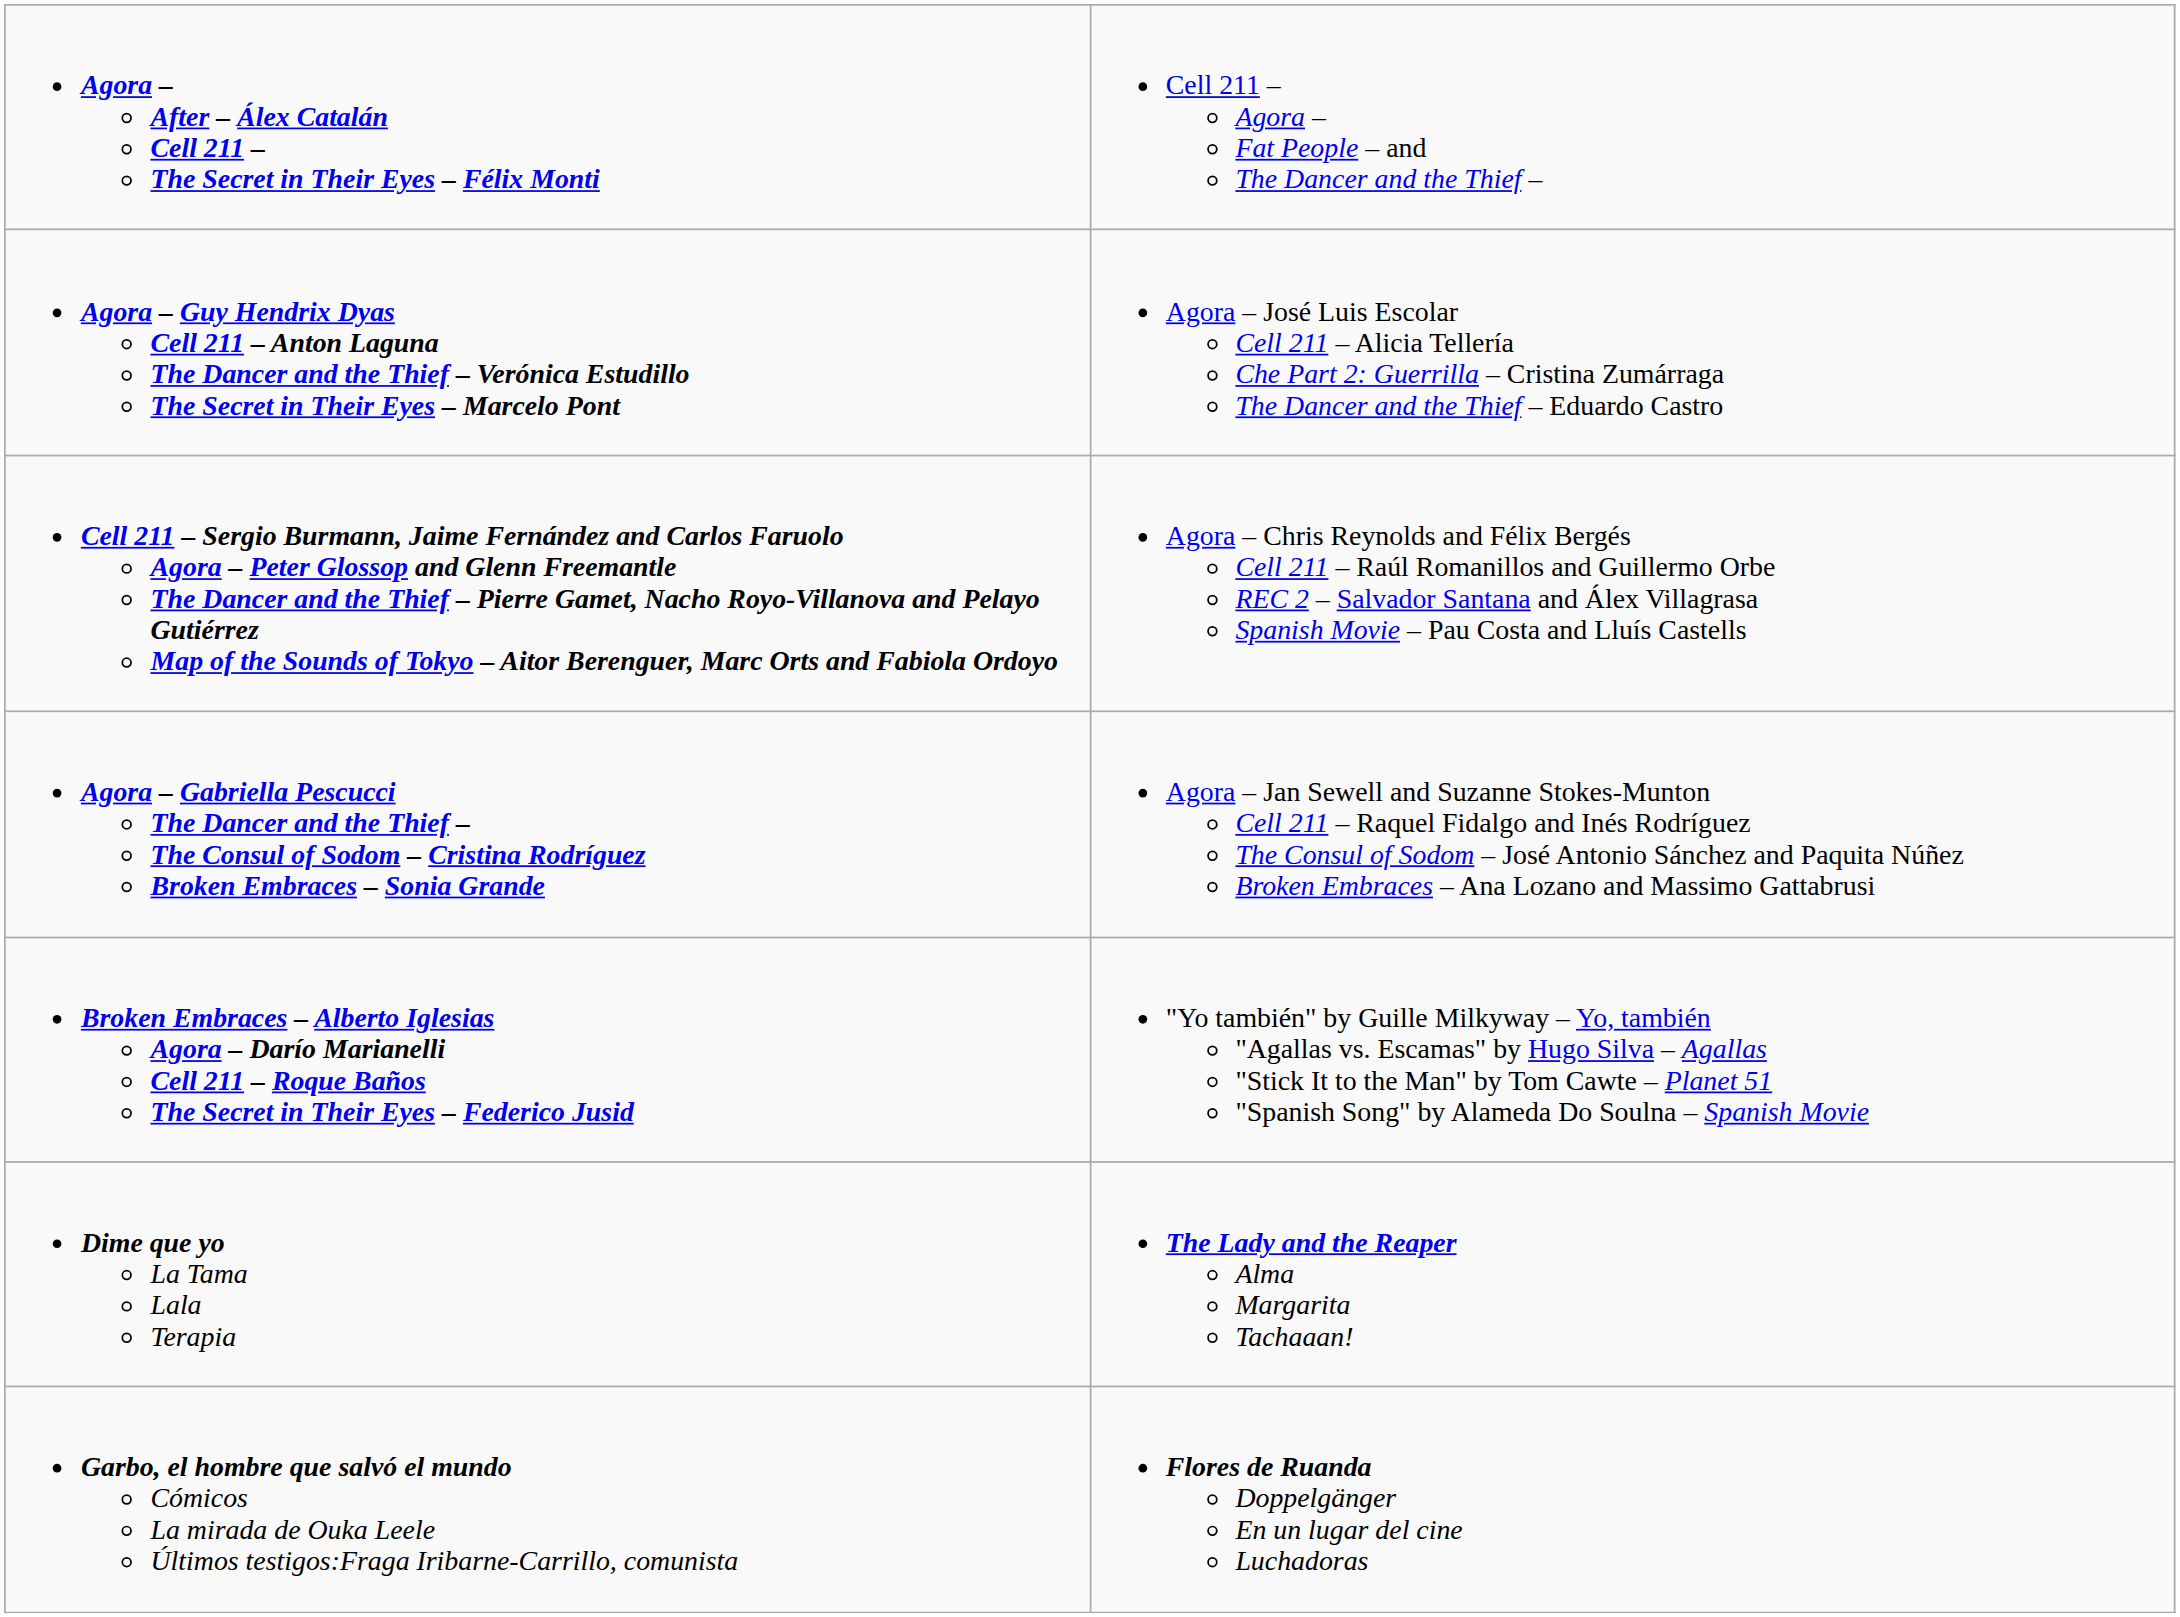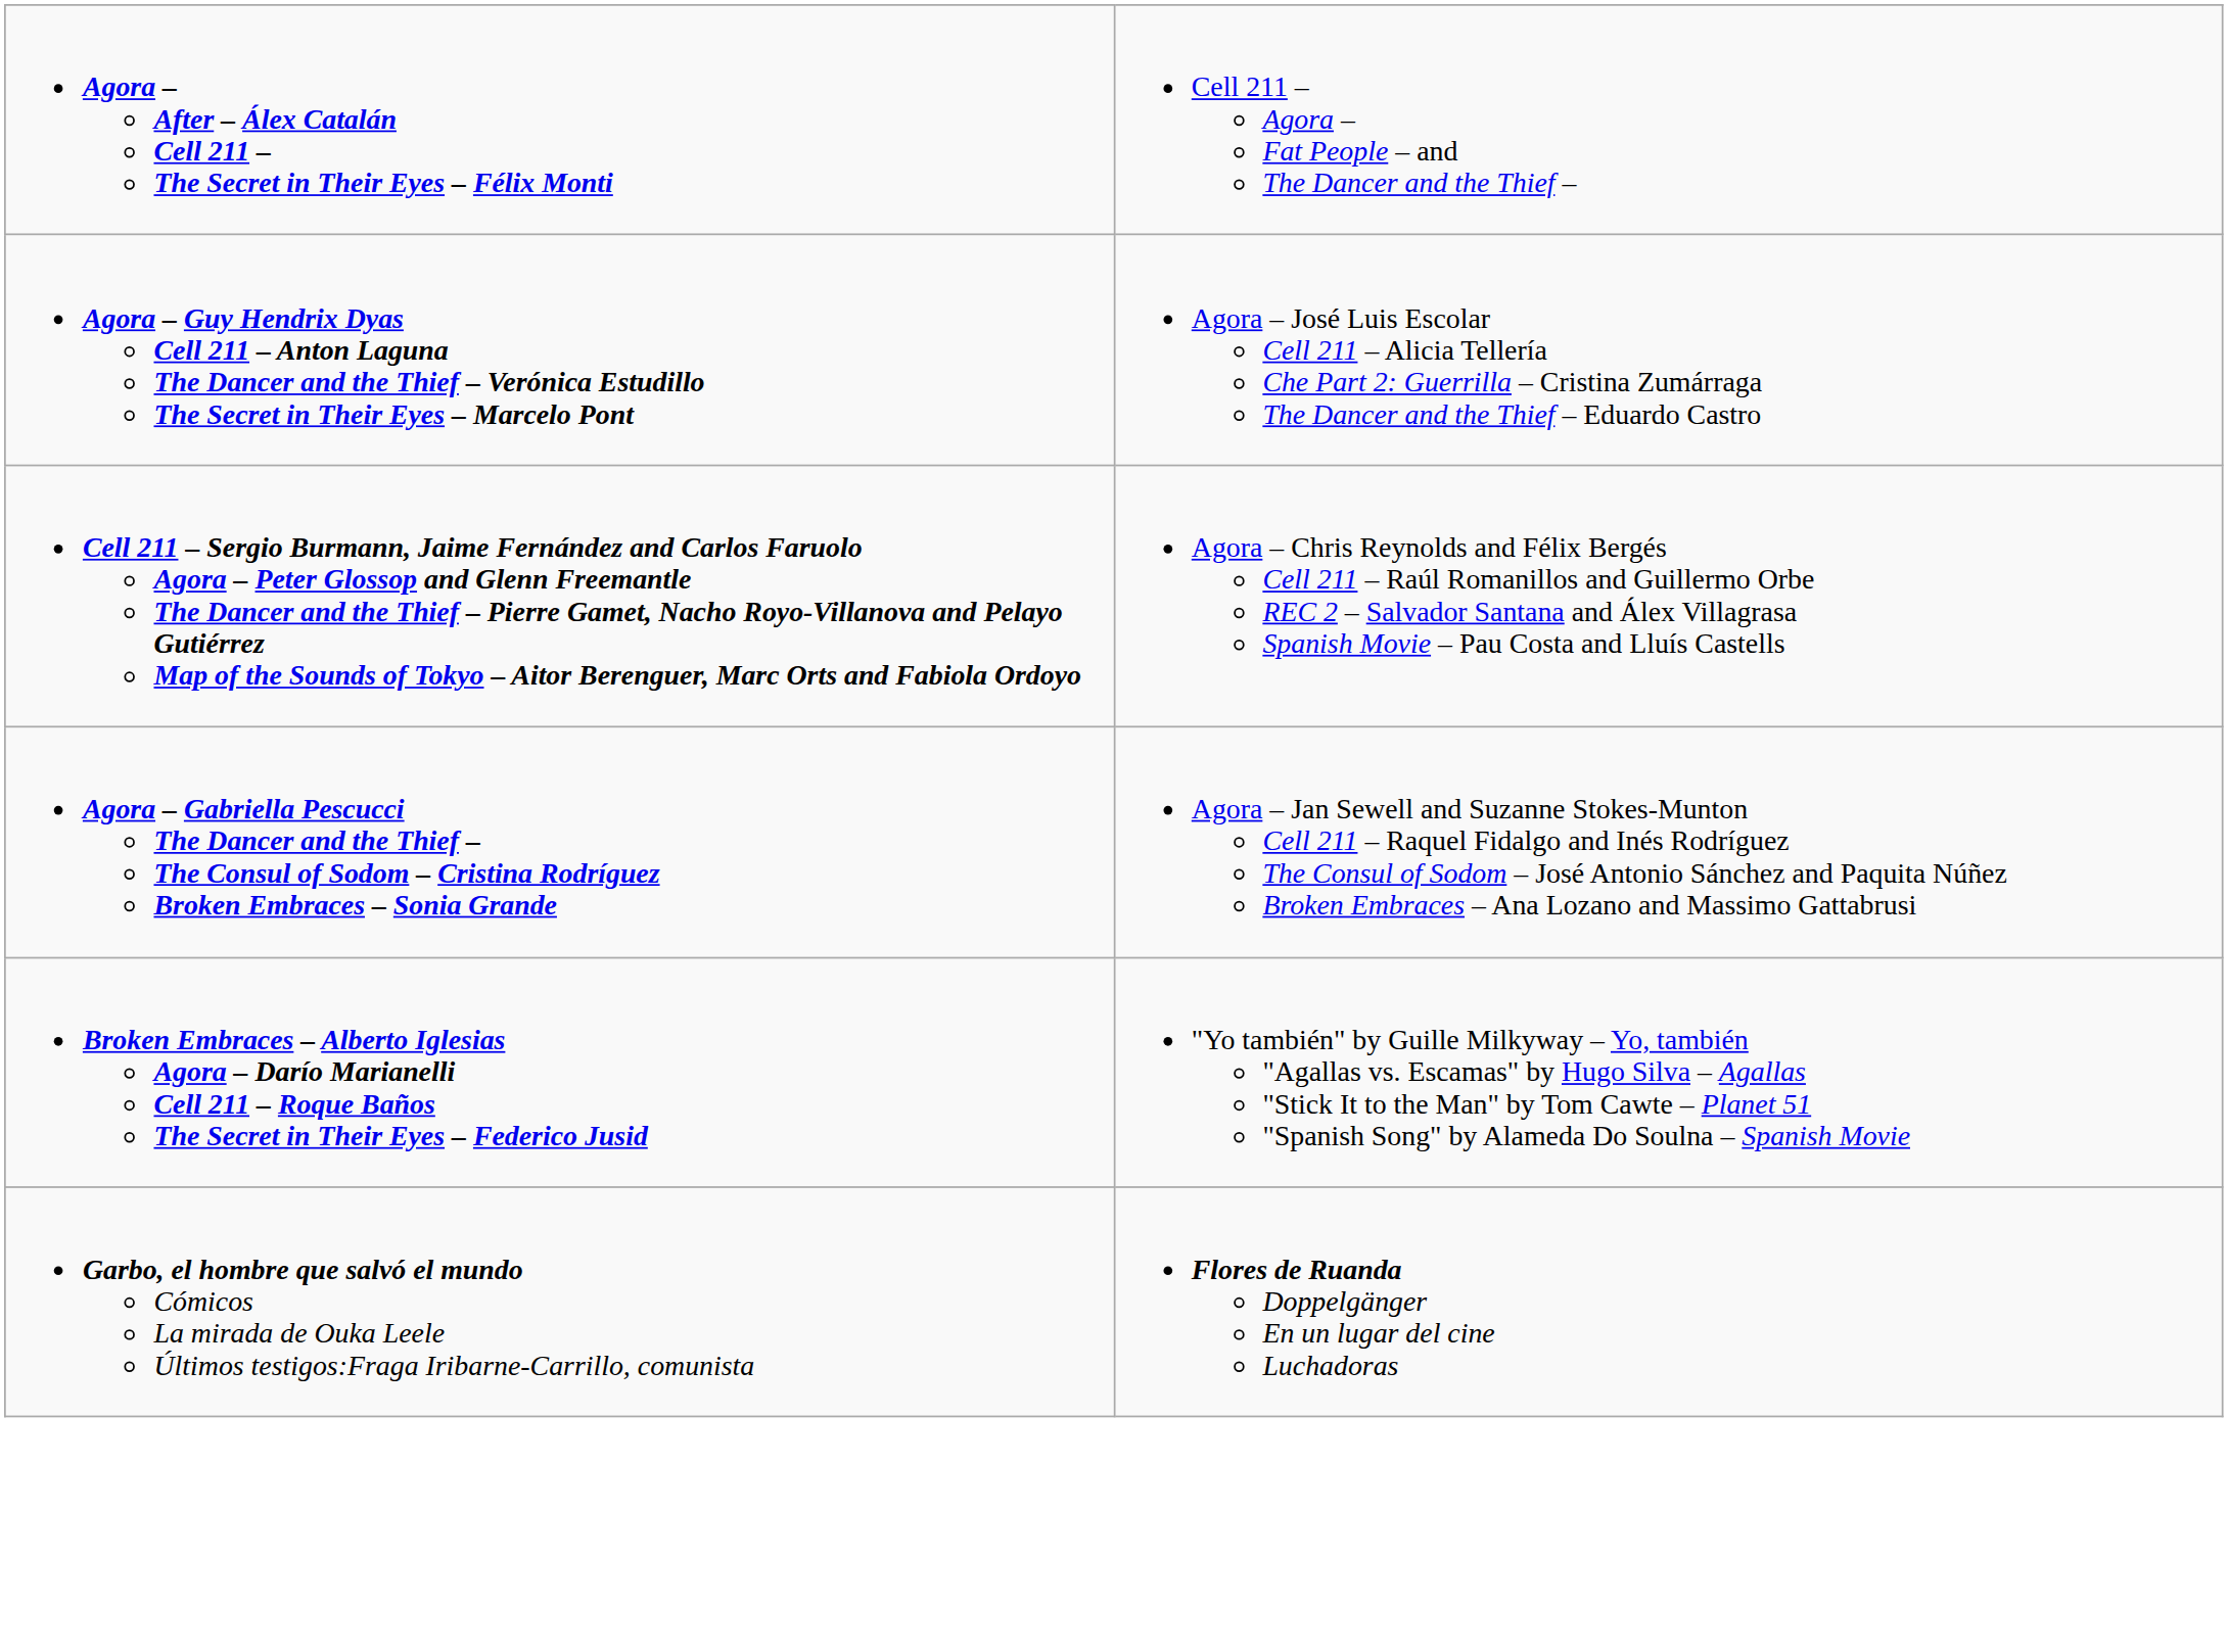- row: Dime que yo La Tama Lala Terapia | The Lady and the Reaper Alma Margarita Tachaaan!
